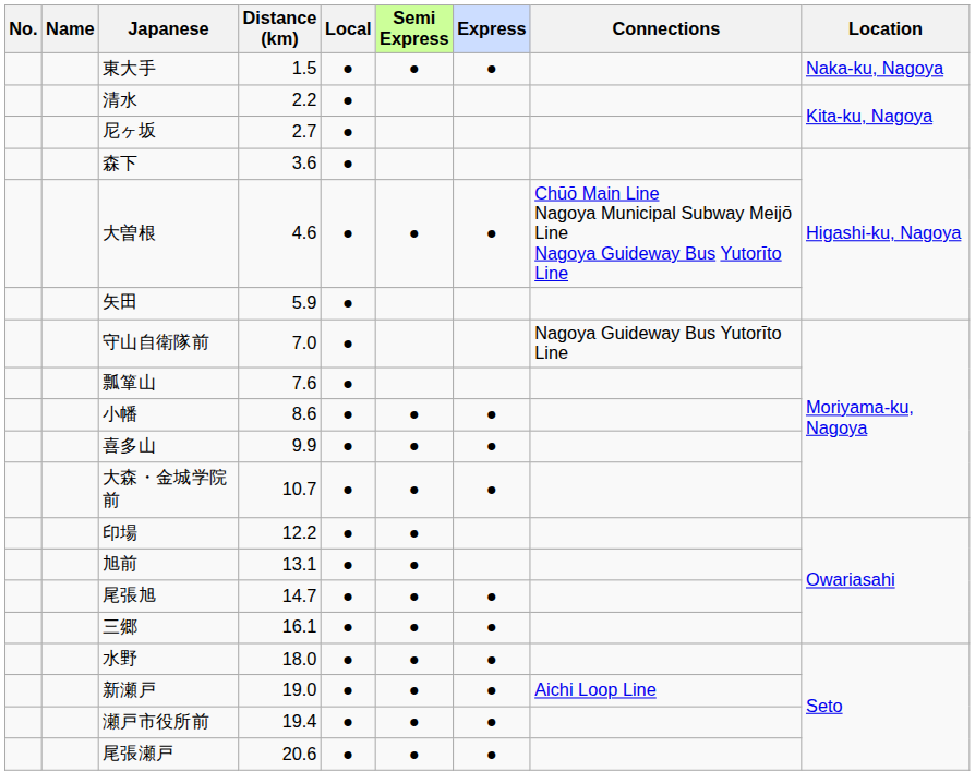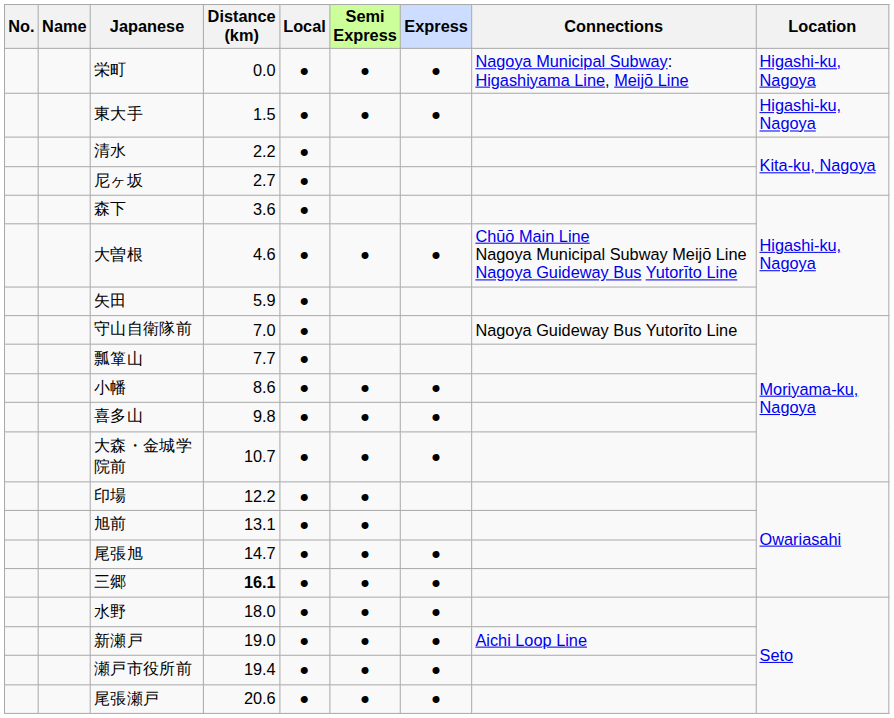+ row: 栄町 | 0.0 | ● | ● | ● | Nagoya Municipal Subway: Higashiyama Line, Meijō Line | Higashi-ku, Nagoya
東大手 | Location: Naka-ku, Nagoya -> Higashi-ku, Nagoya
瓢箪山 | Distance (km): 7.6 -> 7.7
喜多山 | Distance (km): 9.9 -> 9.8
三郷 | Distance (km): normal -> bold
